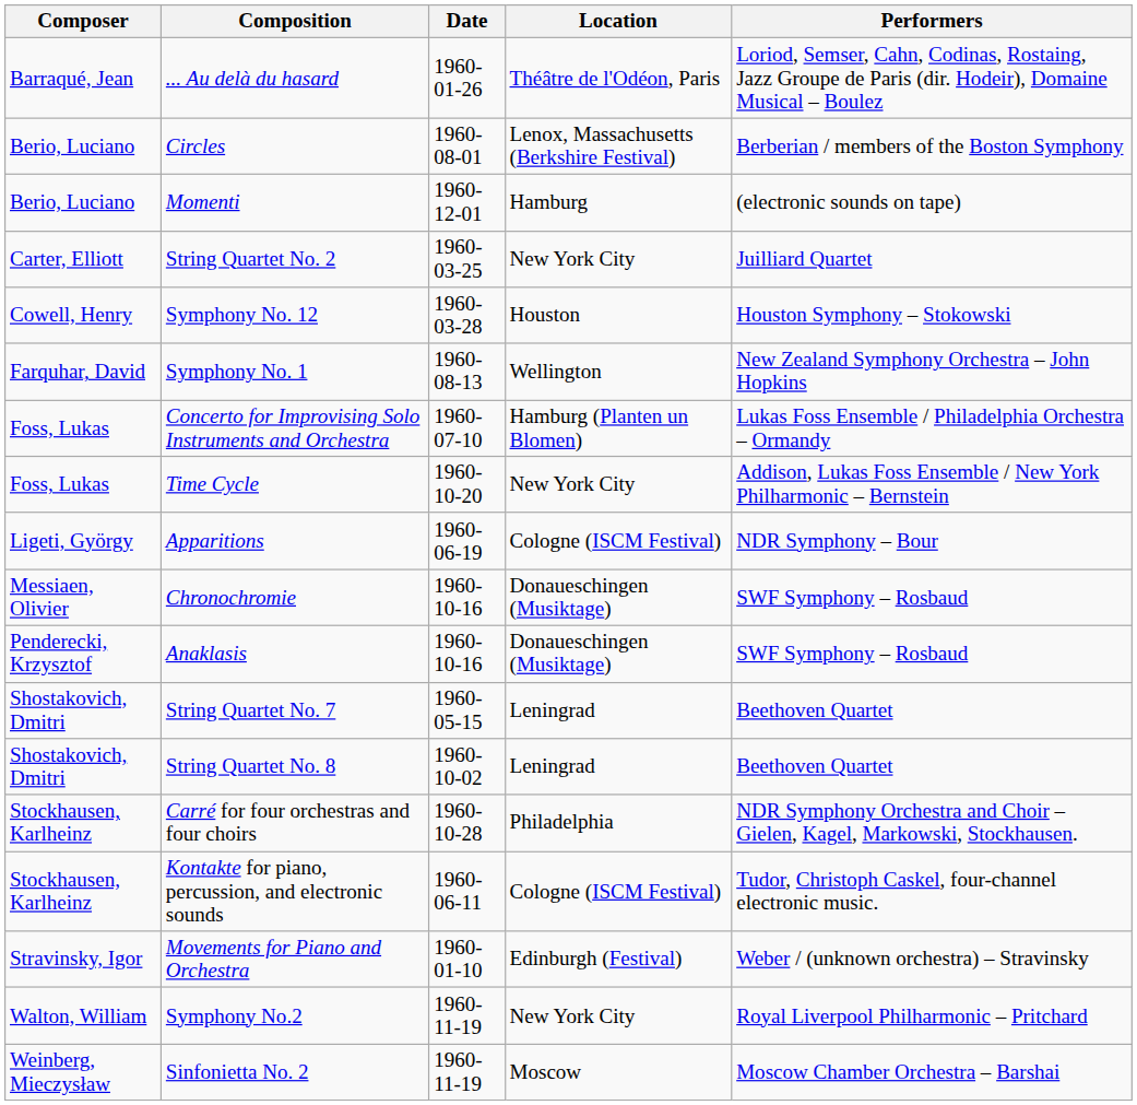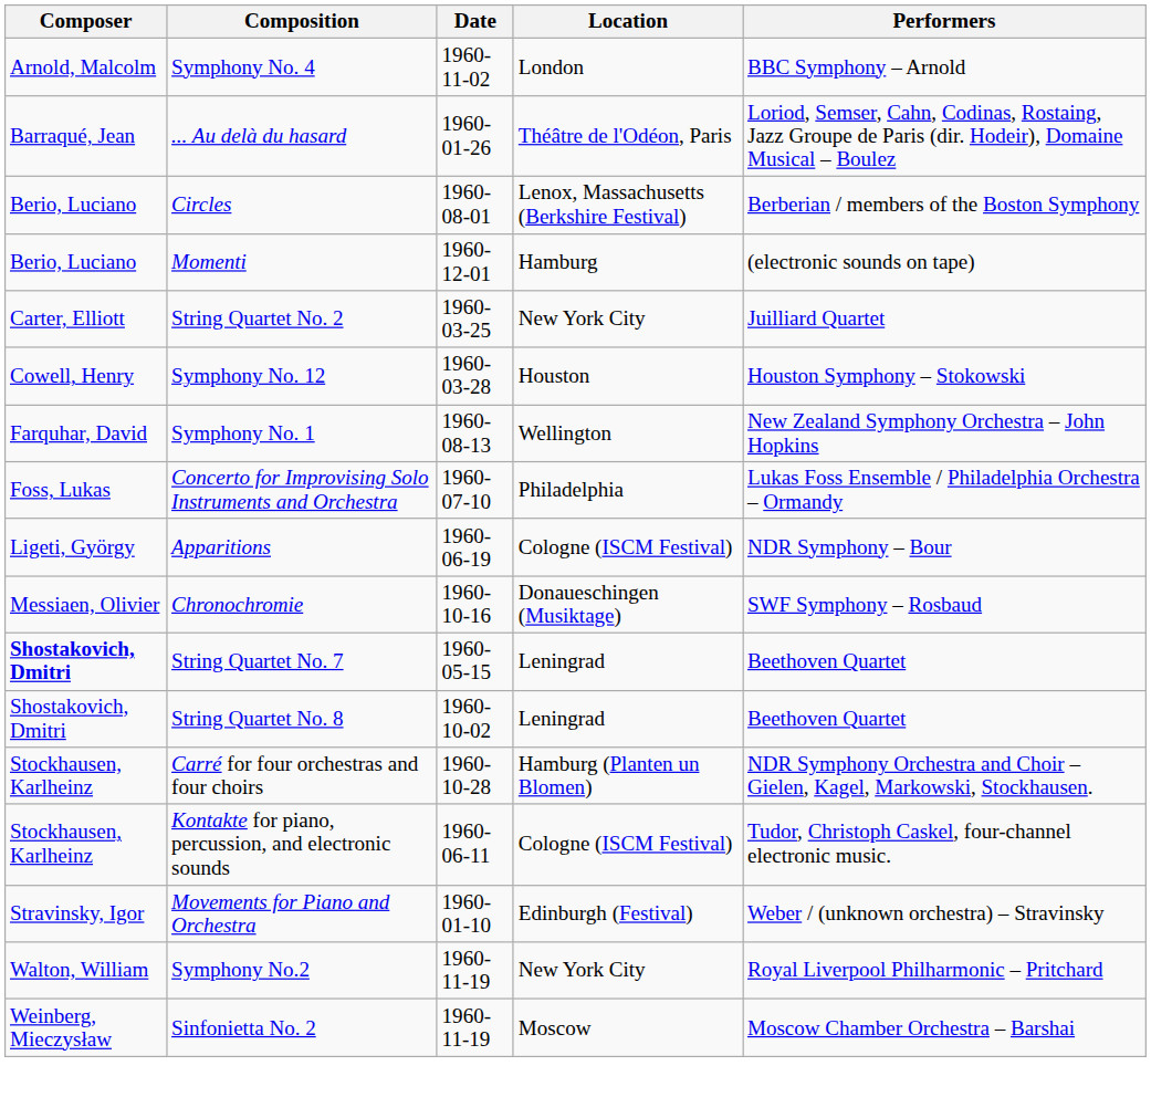+ row: Arnold, Malcolm | Symphony No. 4 | 1960-11-02 | London | BBC Symphony – Arnold
Concerto for Improvising Solo Instruments and Orchestra | Location: Hamburg (Planten un Blomen) -> Philadelphia
- row: Foss, Lukas | Time Cycle | 1960-10-20 | New York City | Addison, Lukas Foss Ensemble / New York Philharmonic – Bernstein
- row: Penderecki, Krzysztof | Anaklasis | 1960-10-16 | Donaueschingen (Musiktage) | SWF Symphony – Rosbaud
String Quartet No. 7 | Composer: normal -> bold
Carré for four orchestras and four choirs | Location: Philadelphia -> Hamburg (Planten un Blomen)
